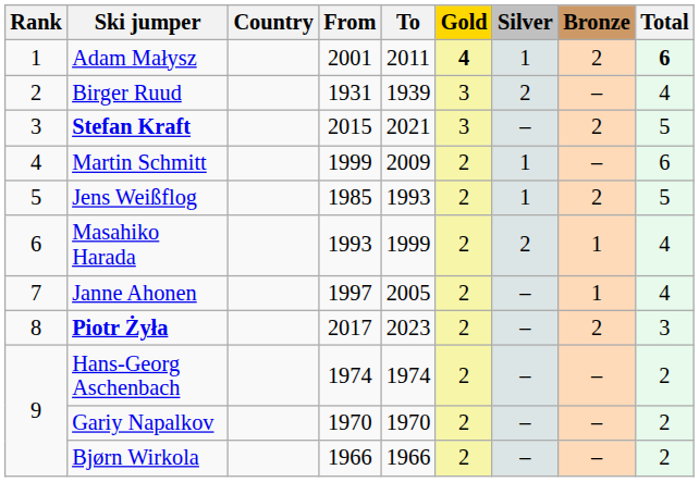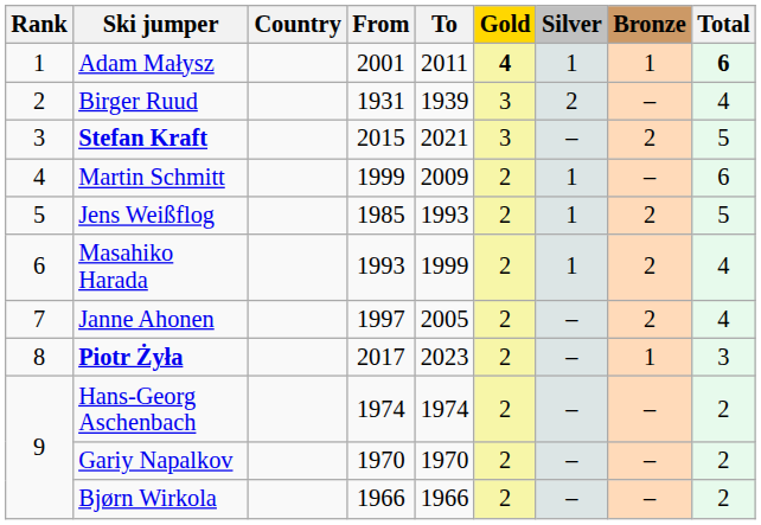Adam Małysz | Bronze: 2 -> 1
Masahiko Harada | Silver: 2 -> 1
Masahiko Harada | Bronze: 1 -> 2
Janne Ahonen | Bronze: 1 -> 2
Piotr Żyła | Bronze: 2 -> 1
